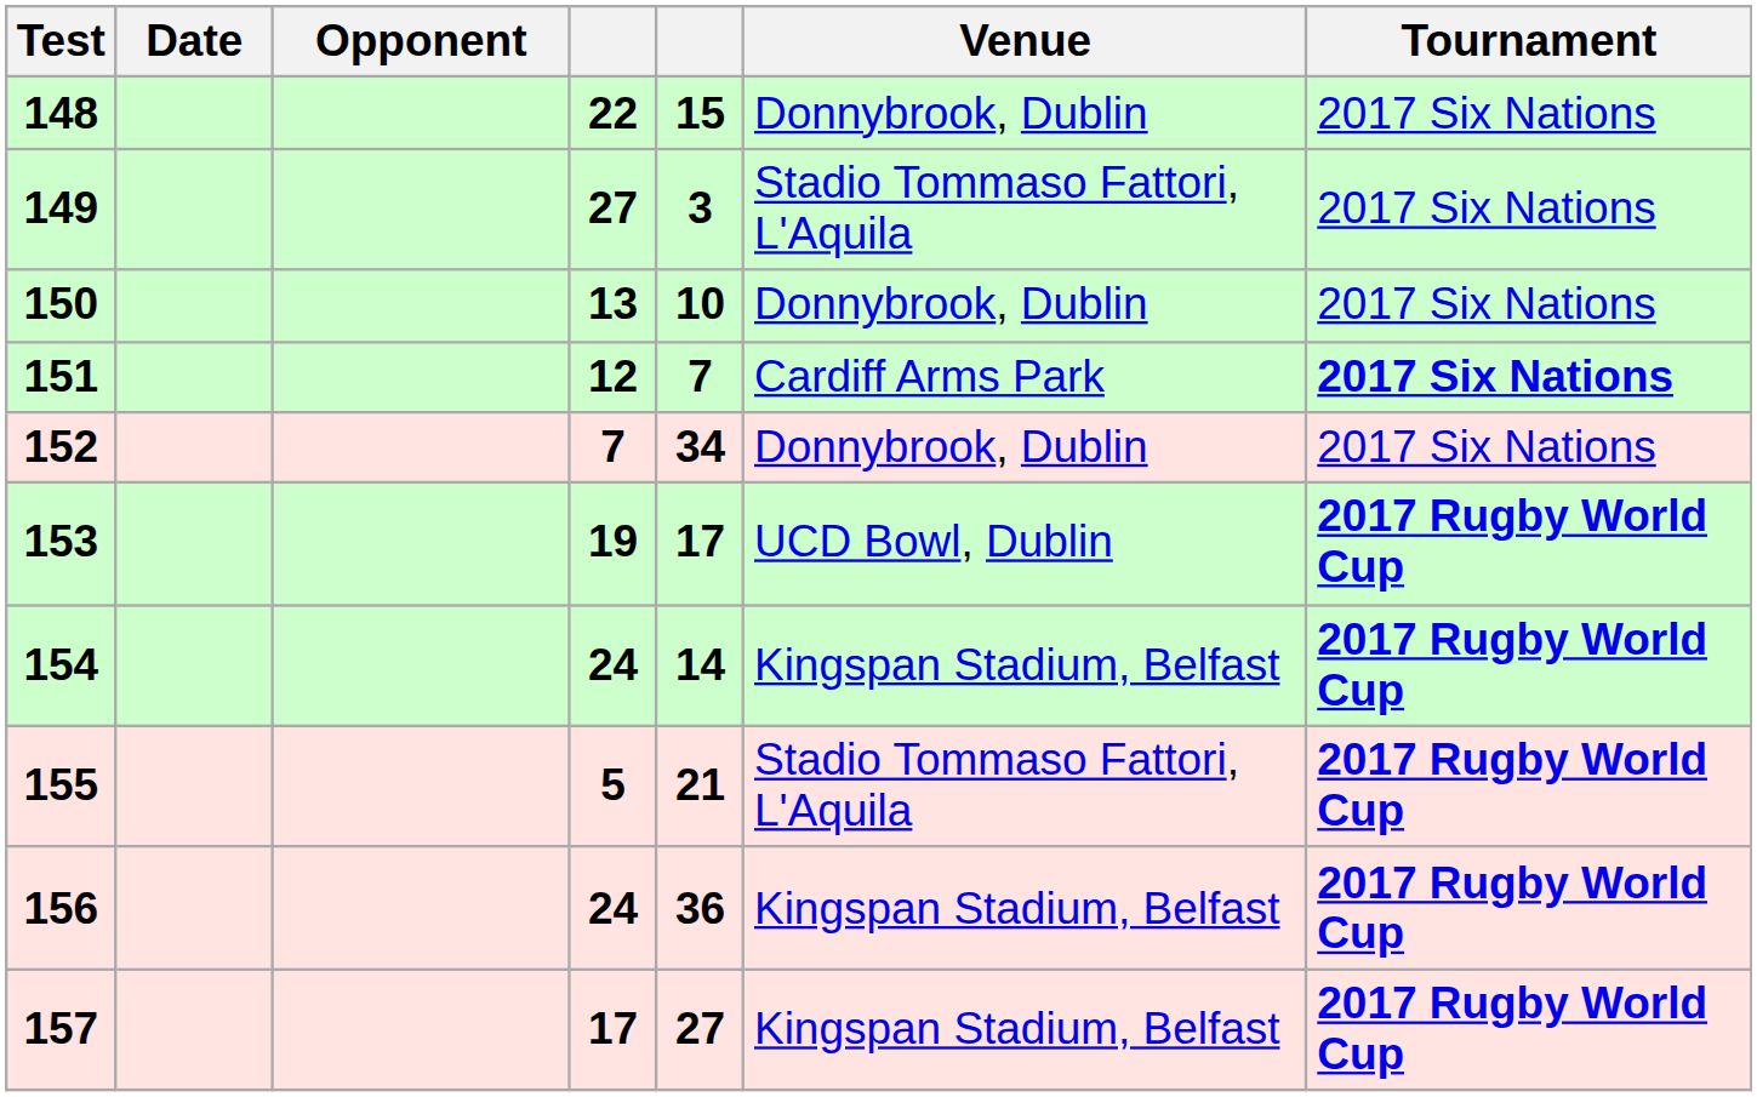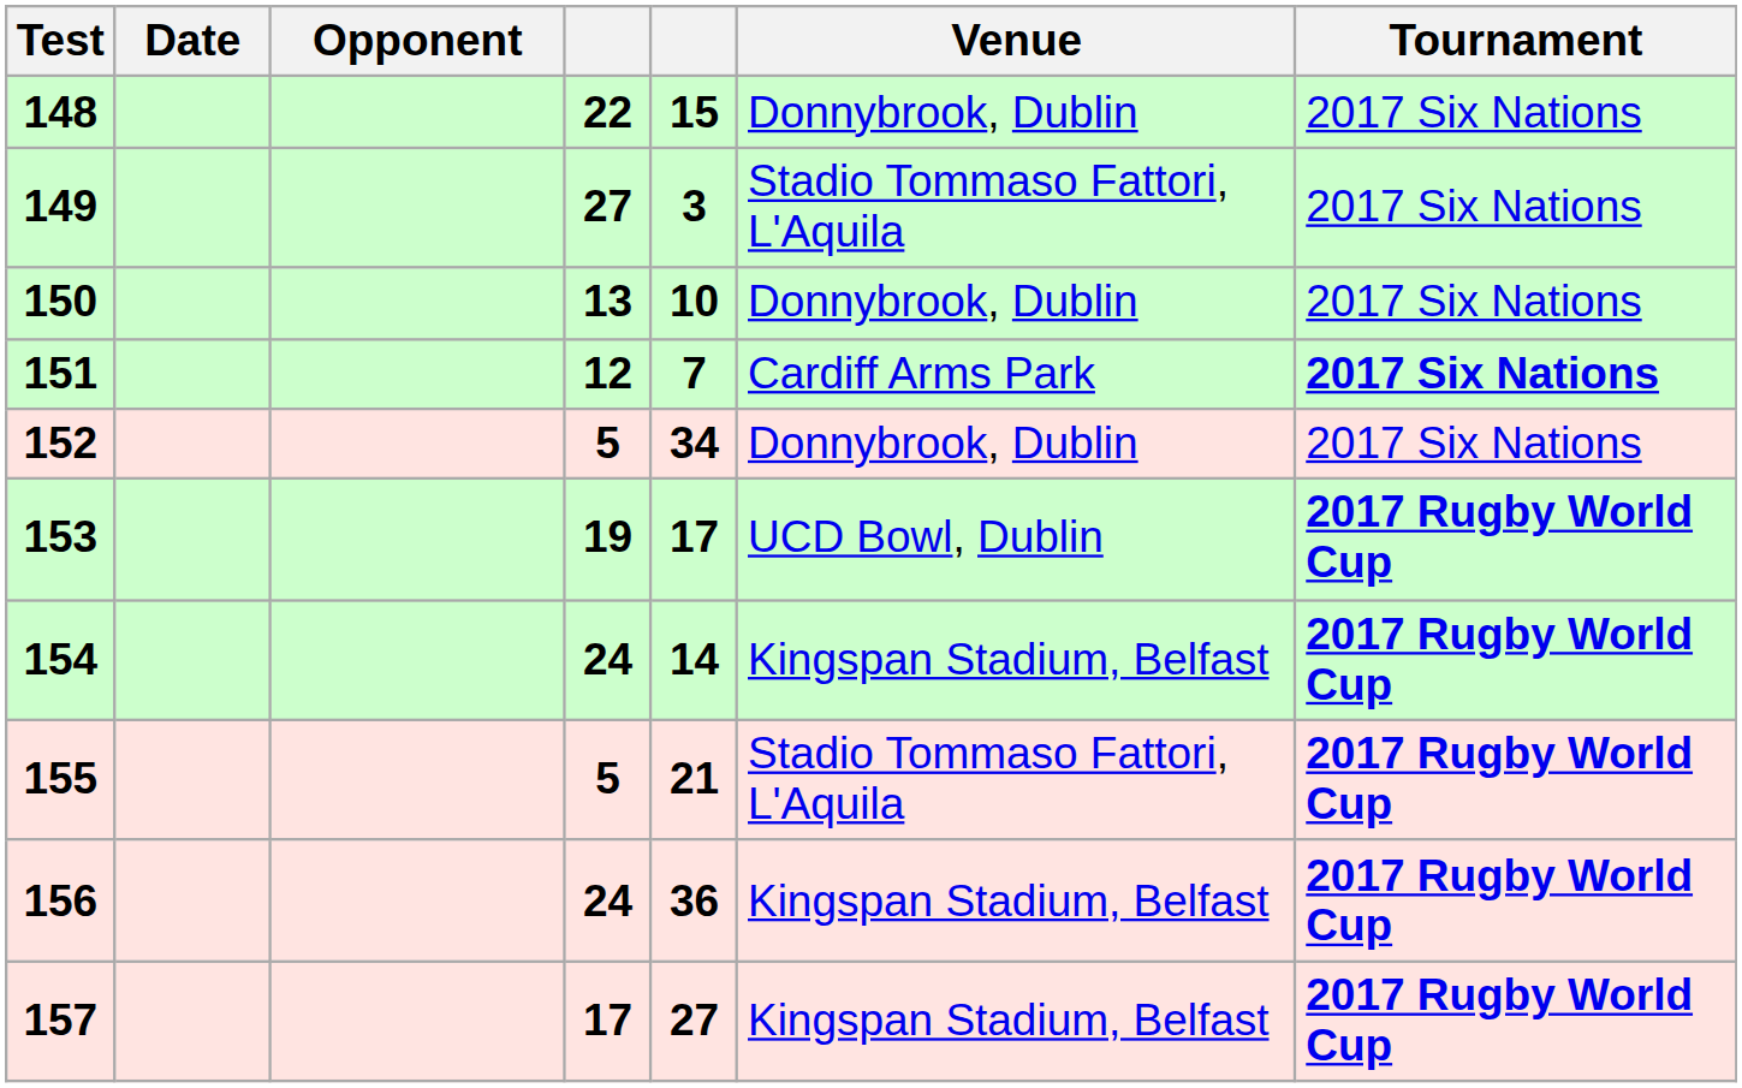152 | column 4: 7 -> 5
